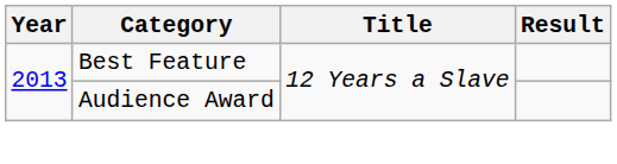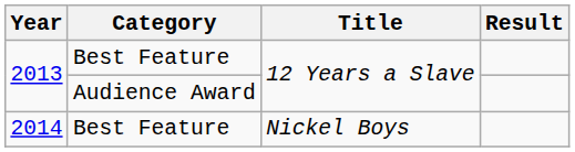+ row: 2014 | Best Feature | Nickel Boys
